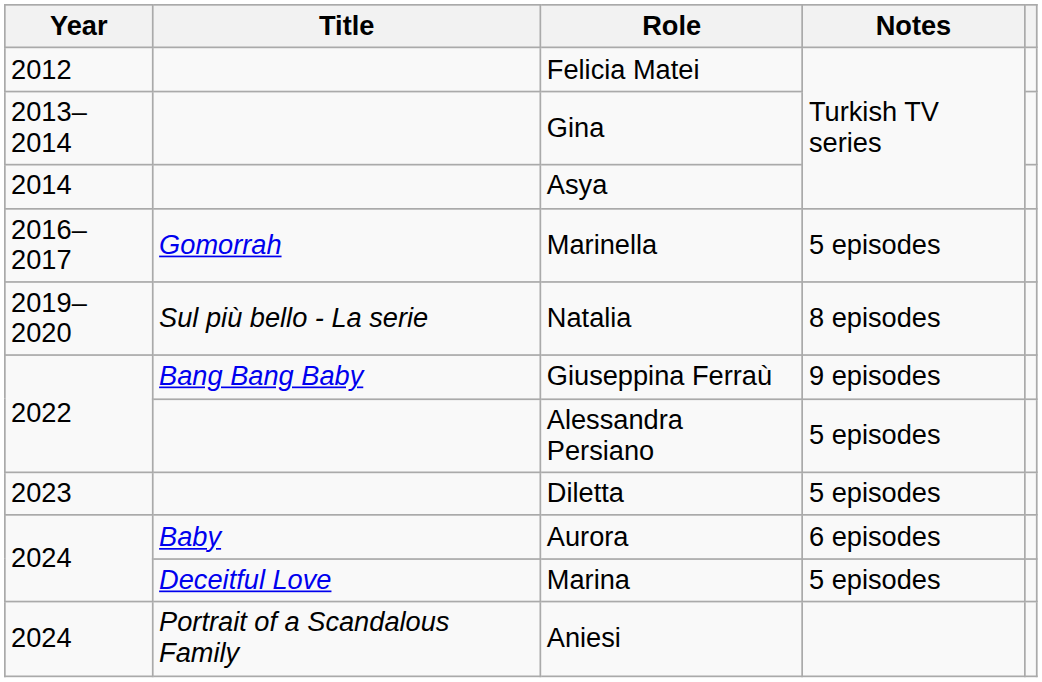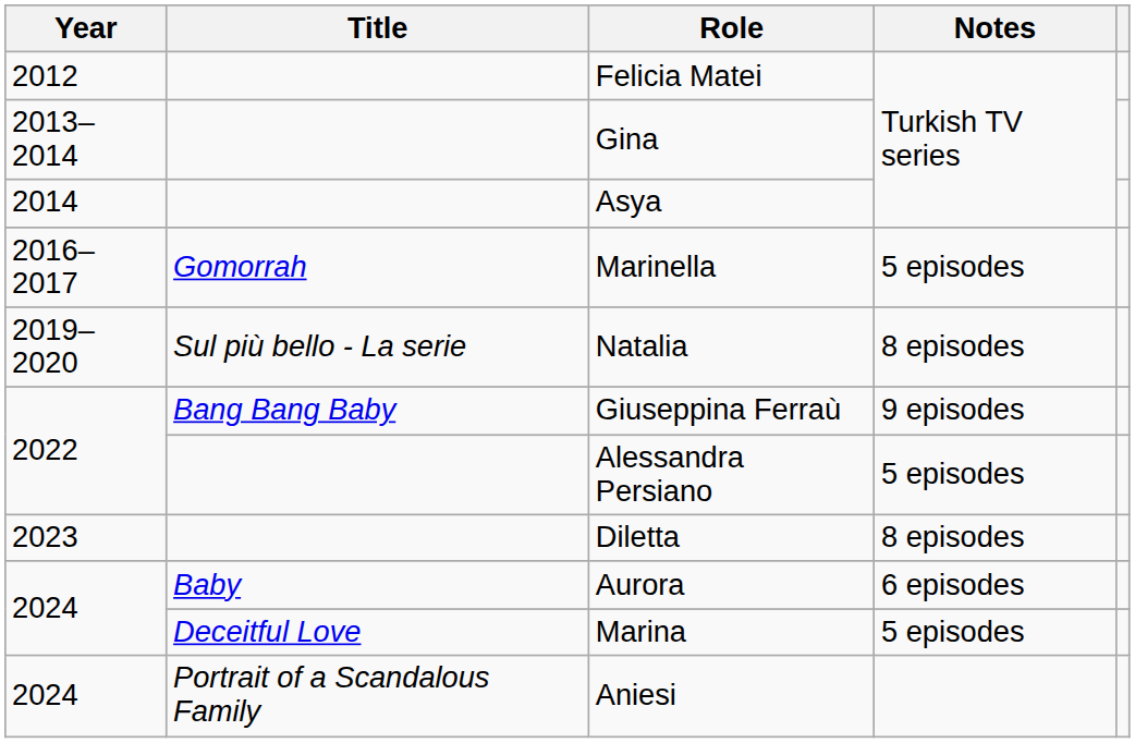Diletta | Notes: 5 episodes -> 8 episodes
